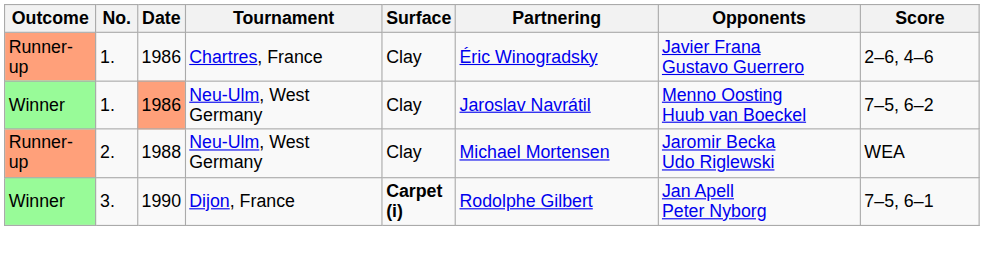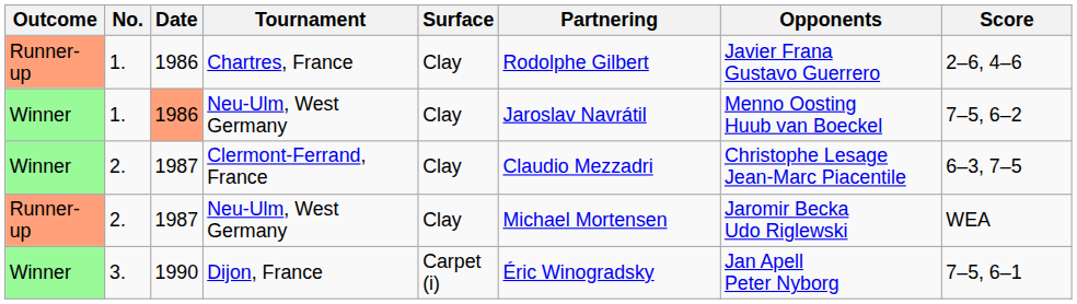Chartres, France | Partnering: Éric Winogradsky -> Rodolphe Gilbert
+ row: Winner | 2. | 1987 | Clermont-Ferrand, France | Clay | Claudio Mezzadri | Christophe Lesage Jean-Marc Piacentile | 6–3, 7–5
2. / Neu-Ulm, West Germany | Date: 1988 -> 1987
Dijon, France | Surface: bold -> normal
Dijon, France | Partnering: Rodolphe Gilbert -> Éric Winogradsky
